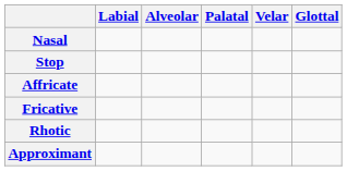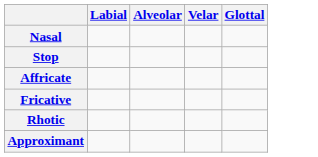- column: Palatal
